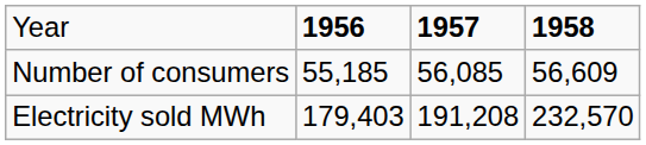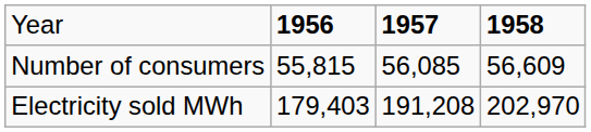Number of consumers | column 2: 55,185 -> 55,815
Electricity sold MWh | column 4: 232,570 -> 202,970
